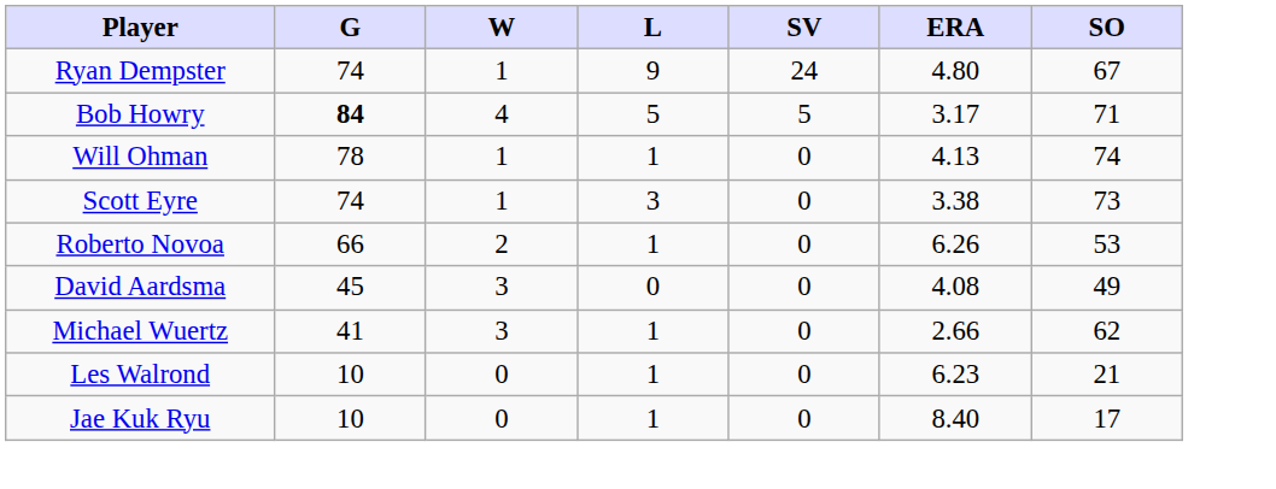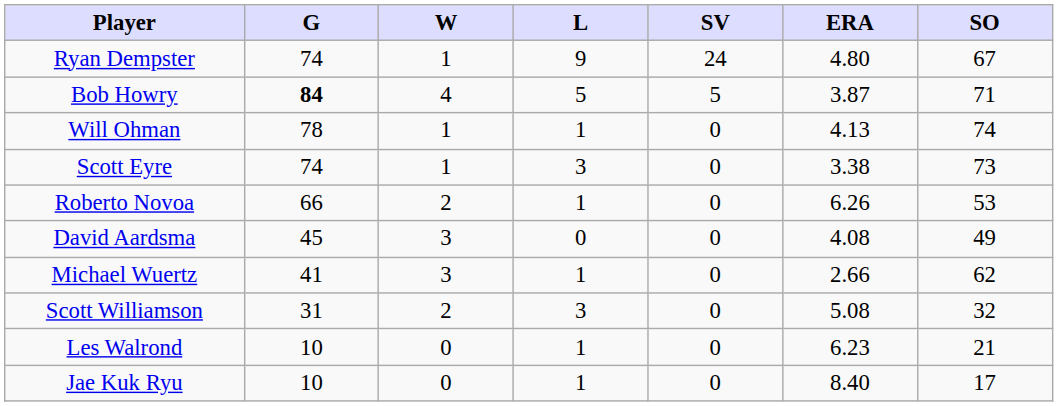Bob Howry | ERA: 3.17 -> 3.87
+ row: Scott Williamson | 31 | 2 | 3 | 0 | 5.08 | 32
